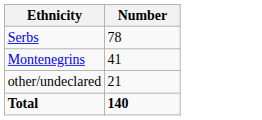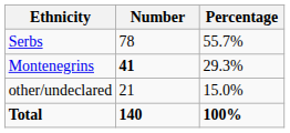+ column: Percentage | 55.7% | 29.3% | 15.0% | 100%
Montenegrins | Number: normal -> bold
